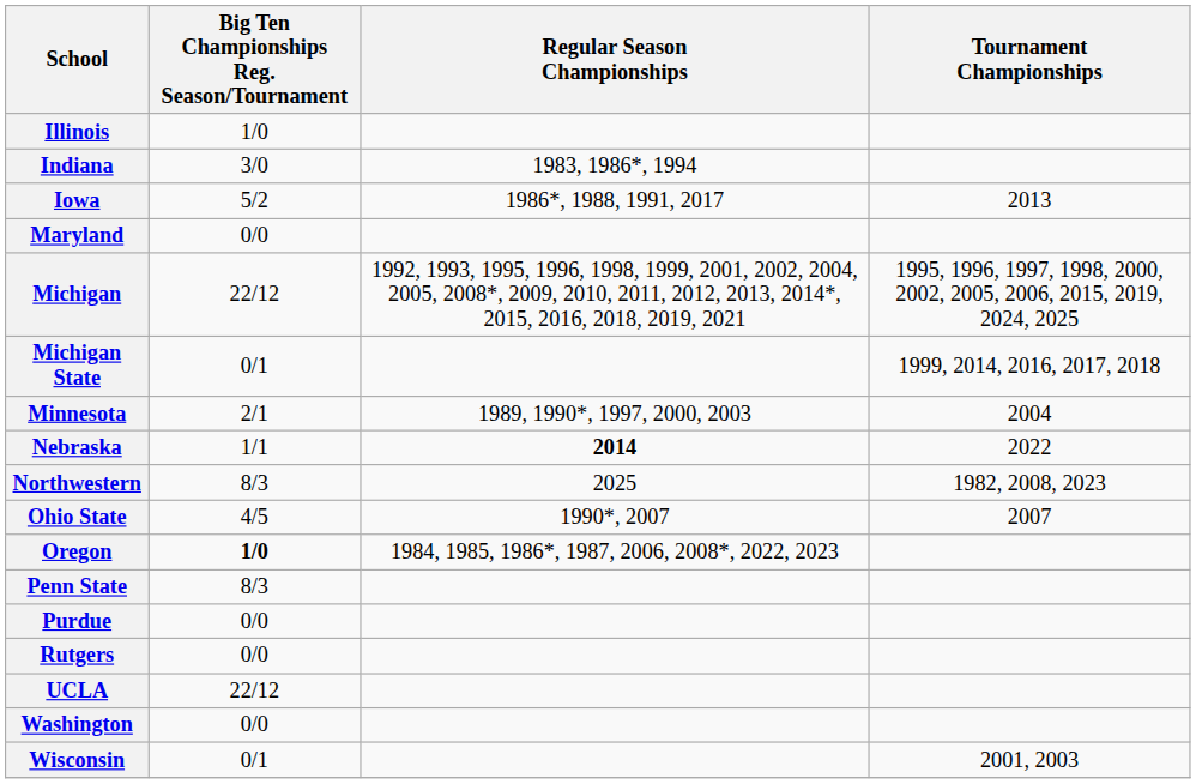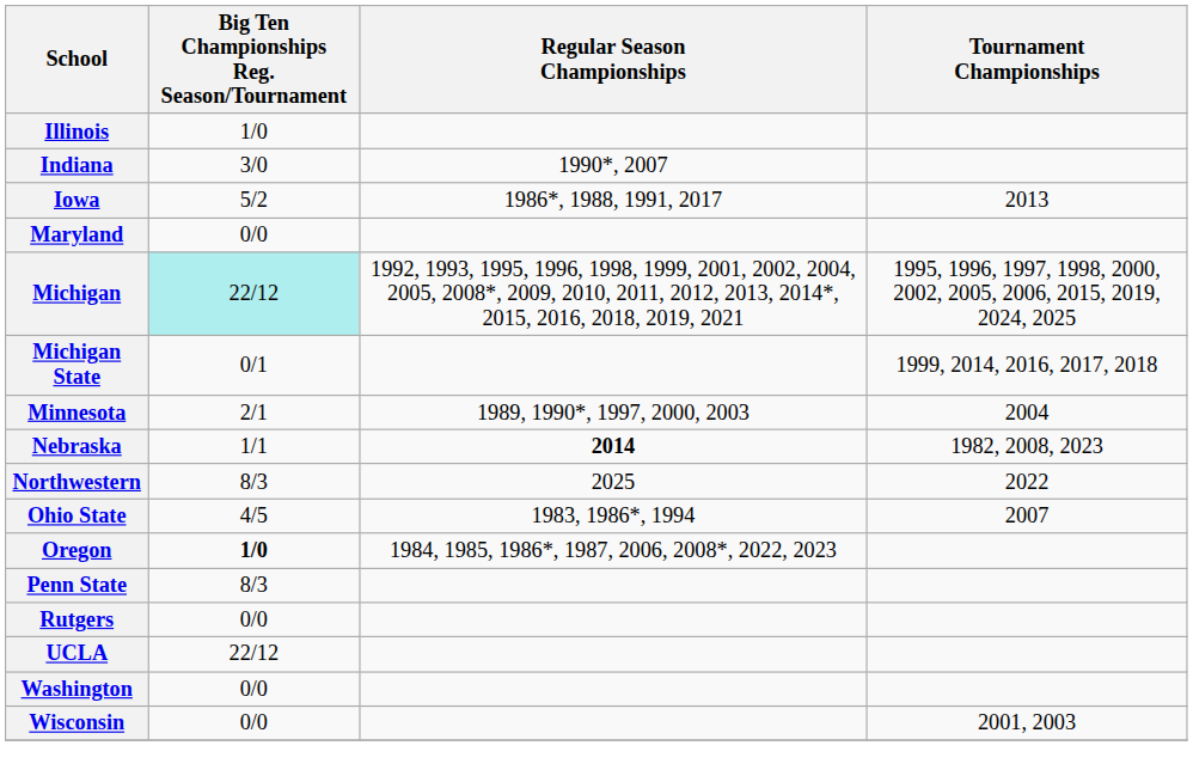Indiana | Regular Season Championships: 1983, 1986*, 1994 -> 1990*, 2007
Michigan | Big Ten Championships Reg. Season/Tournament: no background -> paleturquoise background
Nebraska | Tournament Championships: 2022 -> 1982, 2008, 2023
Northwestern | Tournament Championships: 1982, 2008, 2023 -> 2022
Ohio State | Regular Season Championships: 1990*, 2007 -> 1983, 1986*, 1994
- row: Purdue | 0/0
Wisconsin | Big Ten Championships Reg. Season/Tournament: 0/1 -> 0/0
